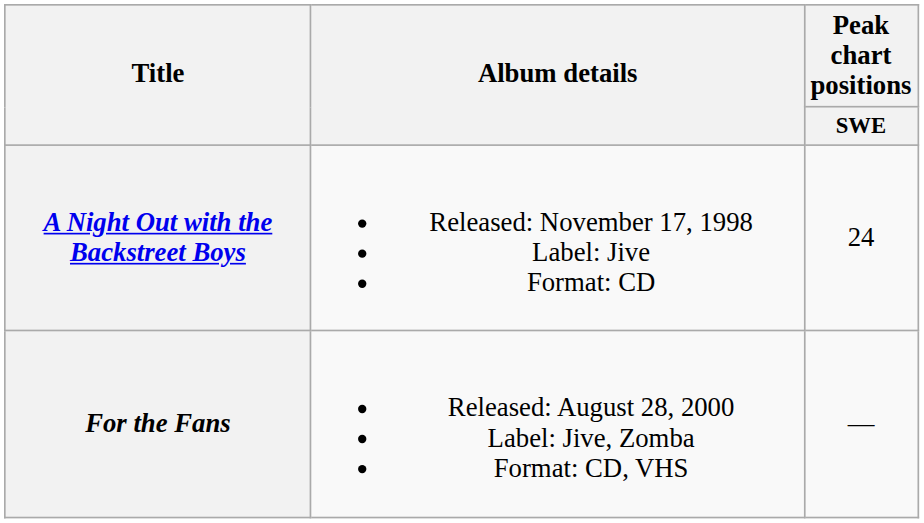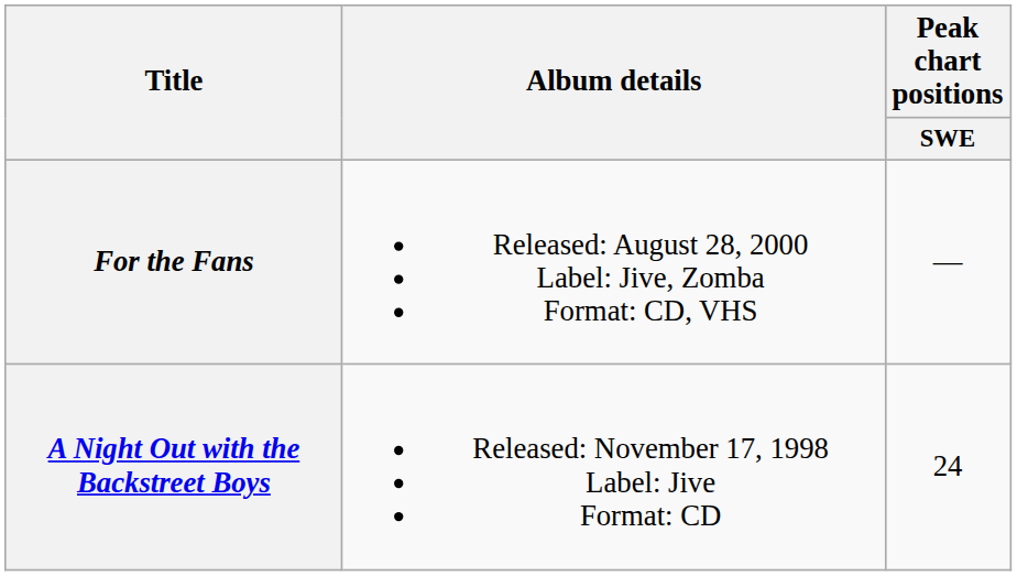rows swapped: A Night Out with the Backstreet Boys <-> For the Fans
